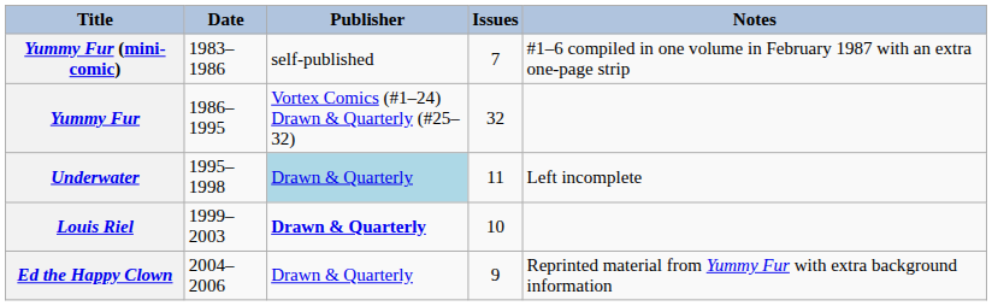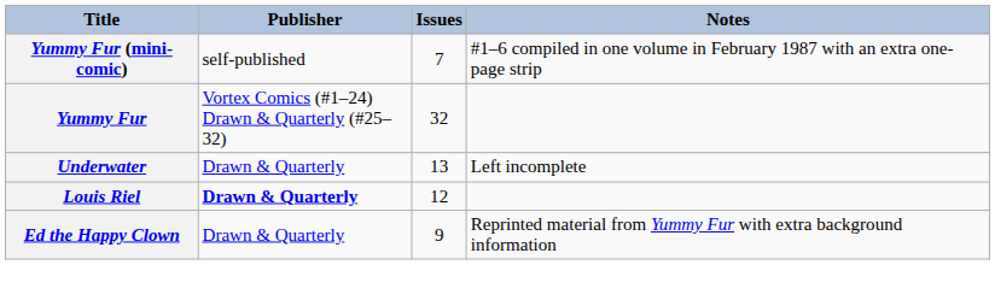- column: Date | 1983–1986 | 1986–1995 | 1995–1998 | 1999–2003 | 2004–2006
Underwater | Publisher: lightblue background -> no background
Underwater | Issues: 11 -> 13
Louis Riel | Issues: 10 -> 12
